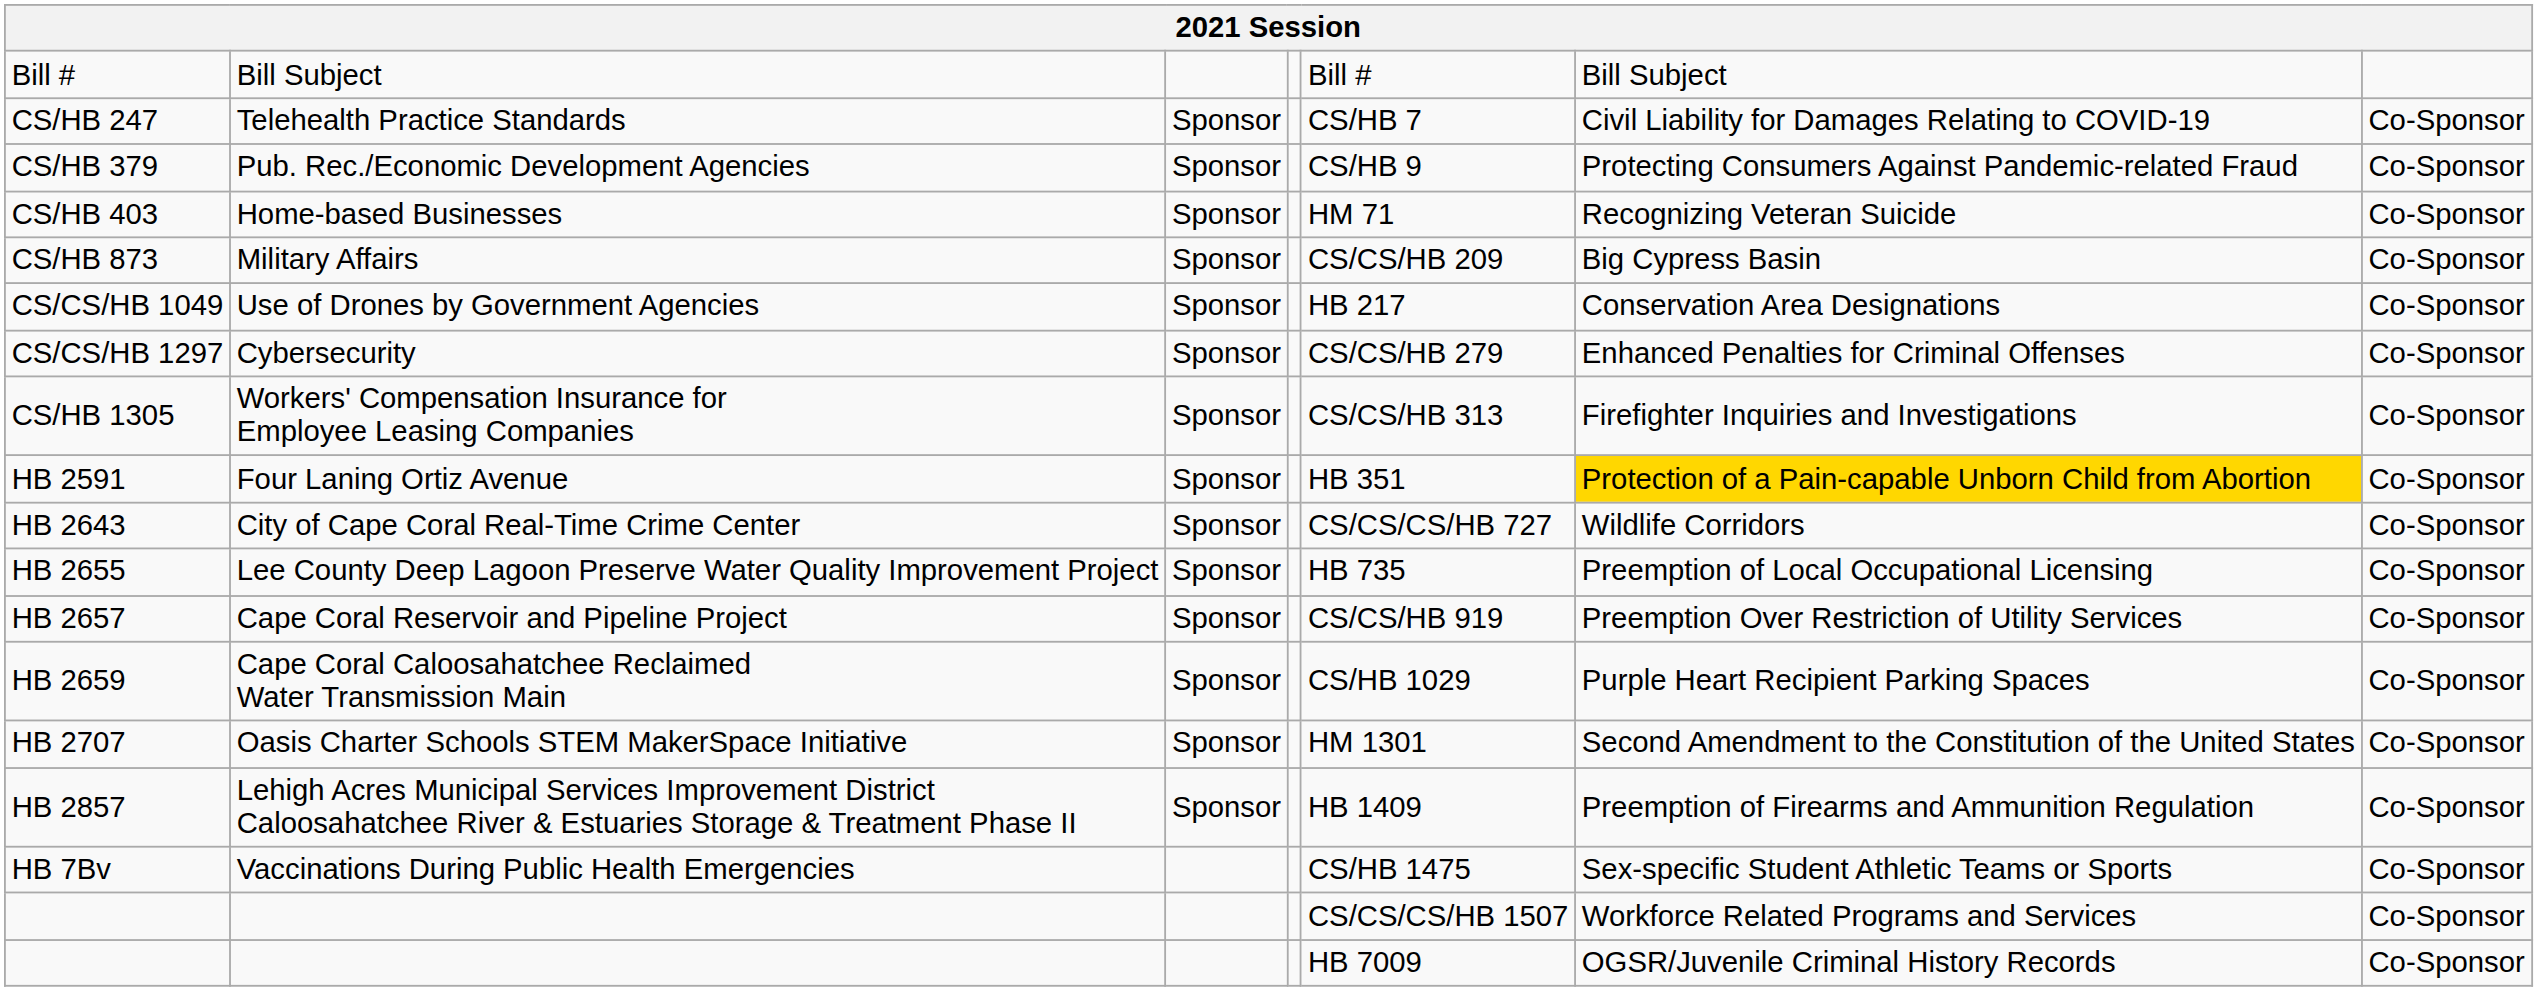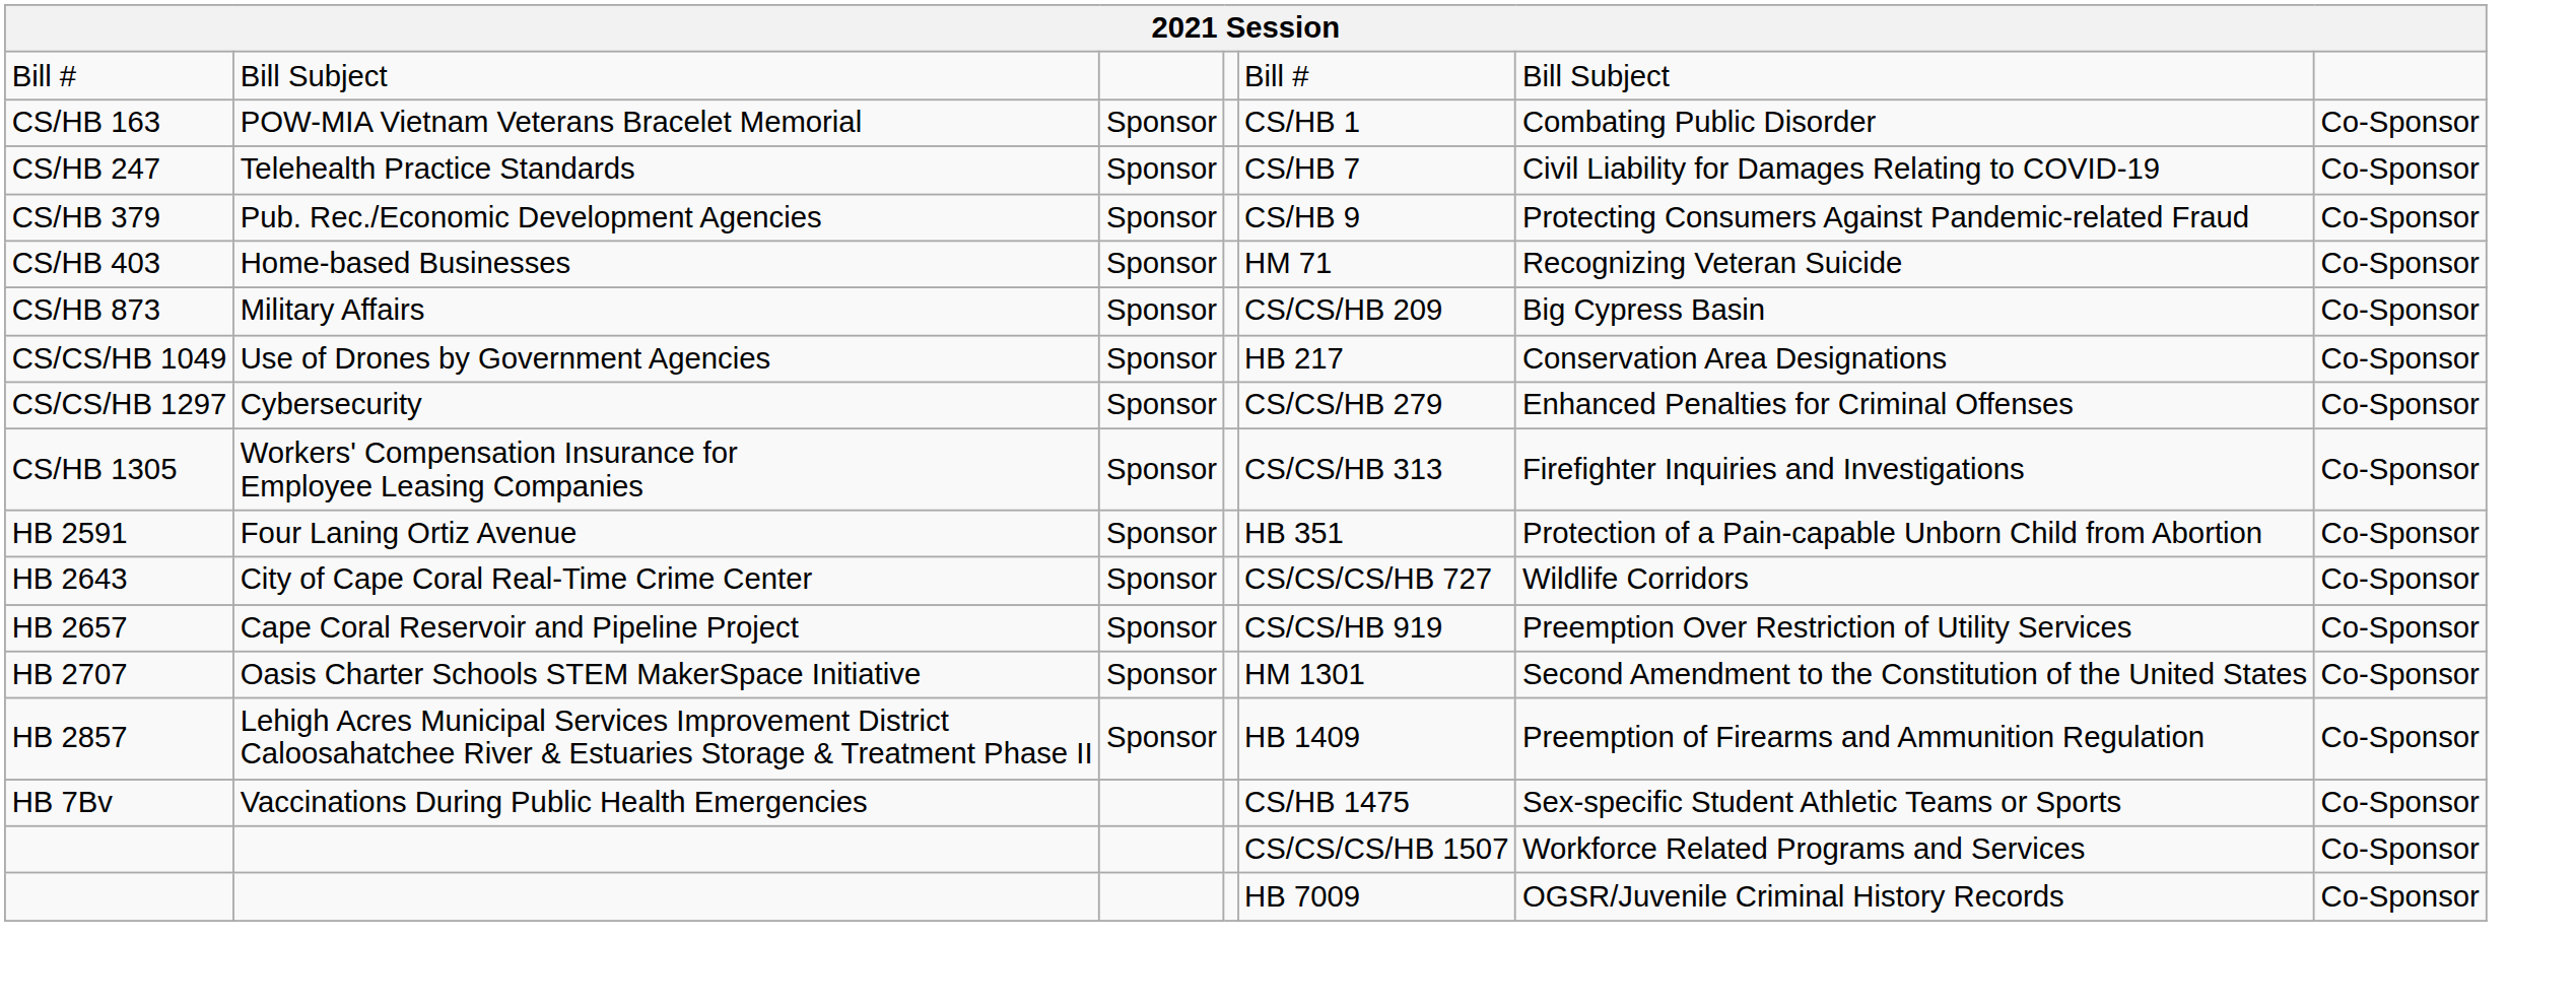+ row: CS/HB 163 | POW-MIA Vietnam Veterans Bracelet Memorial | Sponsor | CS/HB 1 | Combating Public Disorder | Co-Sponsor
HB 2591 | column 6: gold background -> no background
- row: HB 2655 | Lee County Deep Lagoon Preserve Water Quality Improvement Project | Sponsor | HB 735 | Preemption of Local Occupational Licensing | Co-Sponsor
- row: HB 2659 | Cape Coral Caloosahatchee Reclaimed Water Transmission Main | Sponsor | CS/HB 1029 | Purple Heart Recipient Parking Spaces | Co-Sponsor
